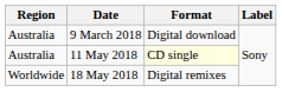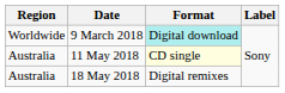9 March 2018 | Region: Australia -> Worldwide
9 March 2018 | Format: no background -> paleturquoise background
18 May 2018 | Region: Worldwide -> Australia
